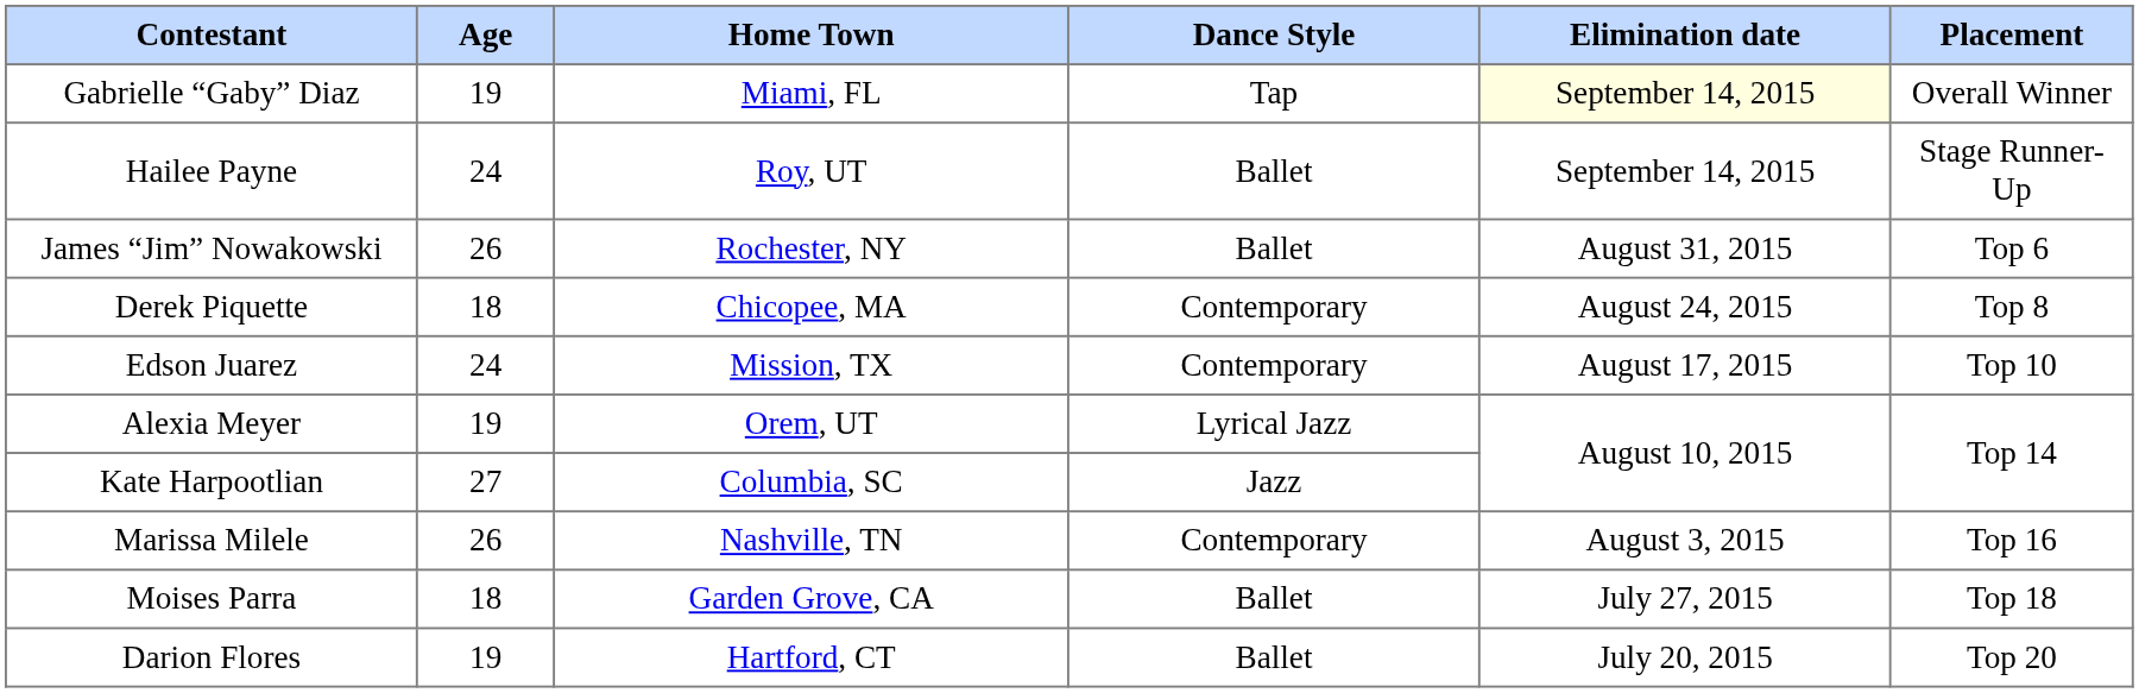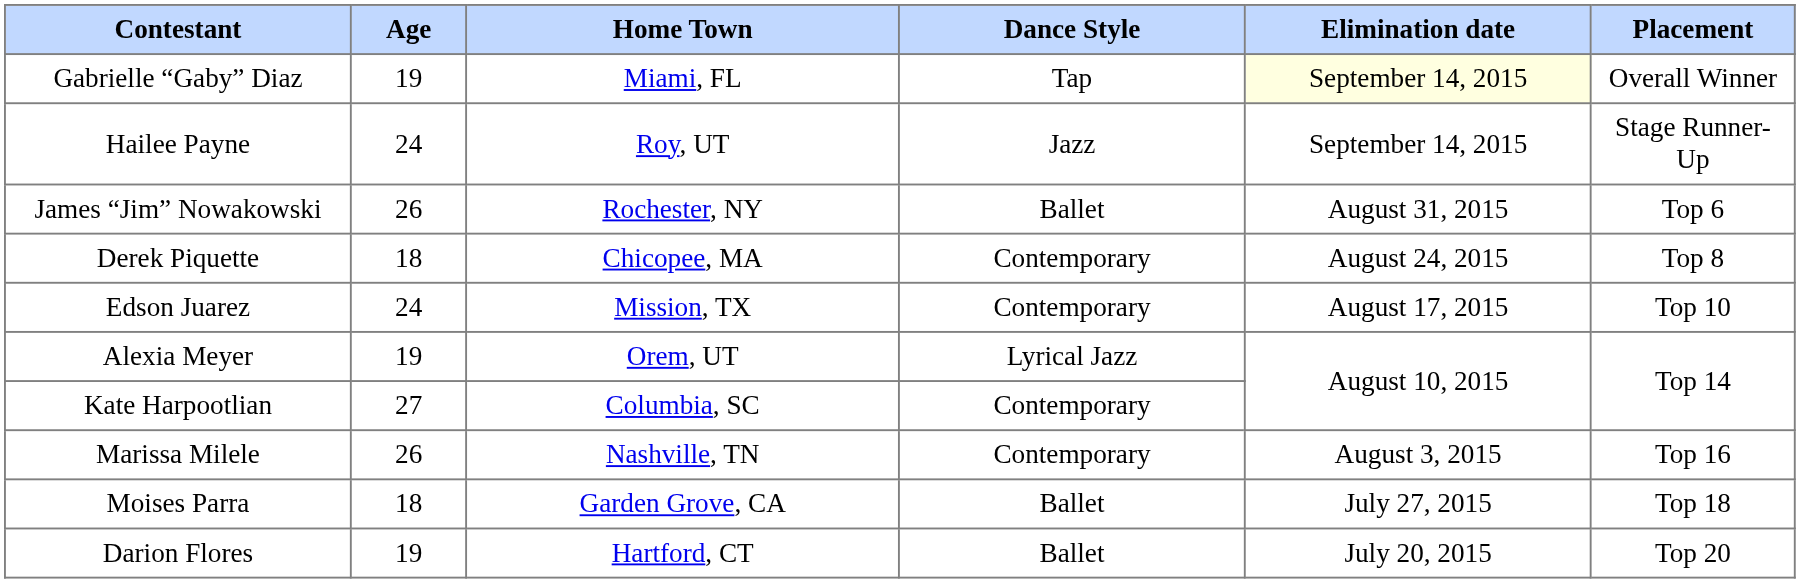Hailee Payne | Dance Style: Ballet -> Jazz
Kate Harpootlian | Dance Style: Jazz -> Contemporary
